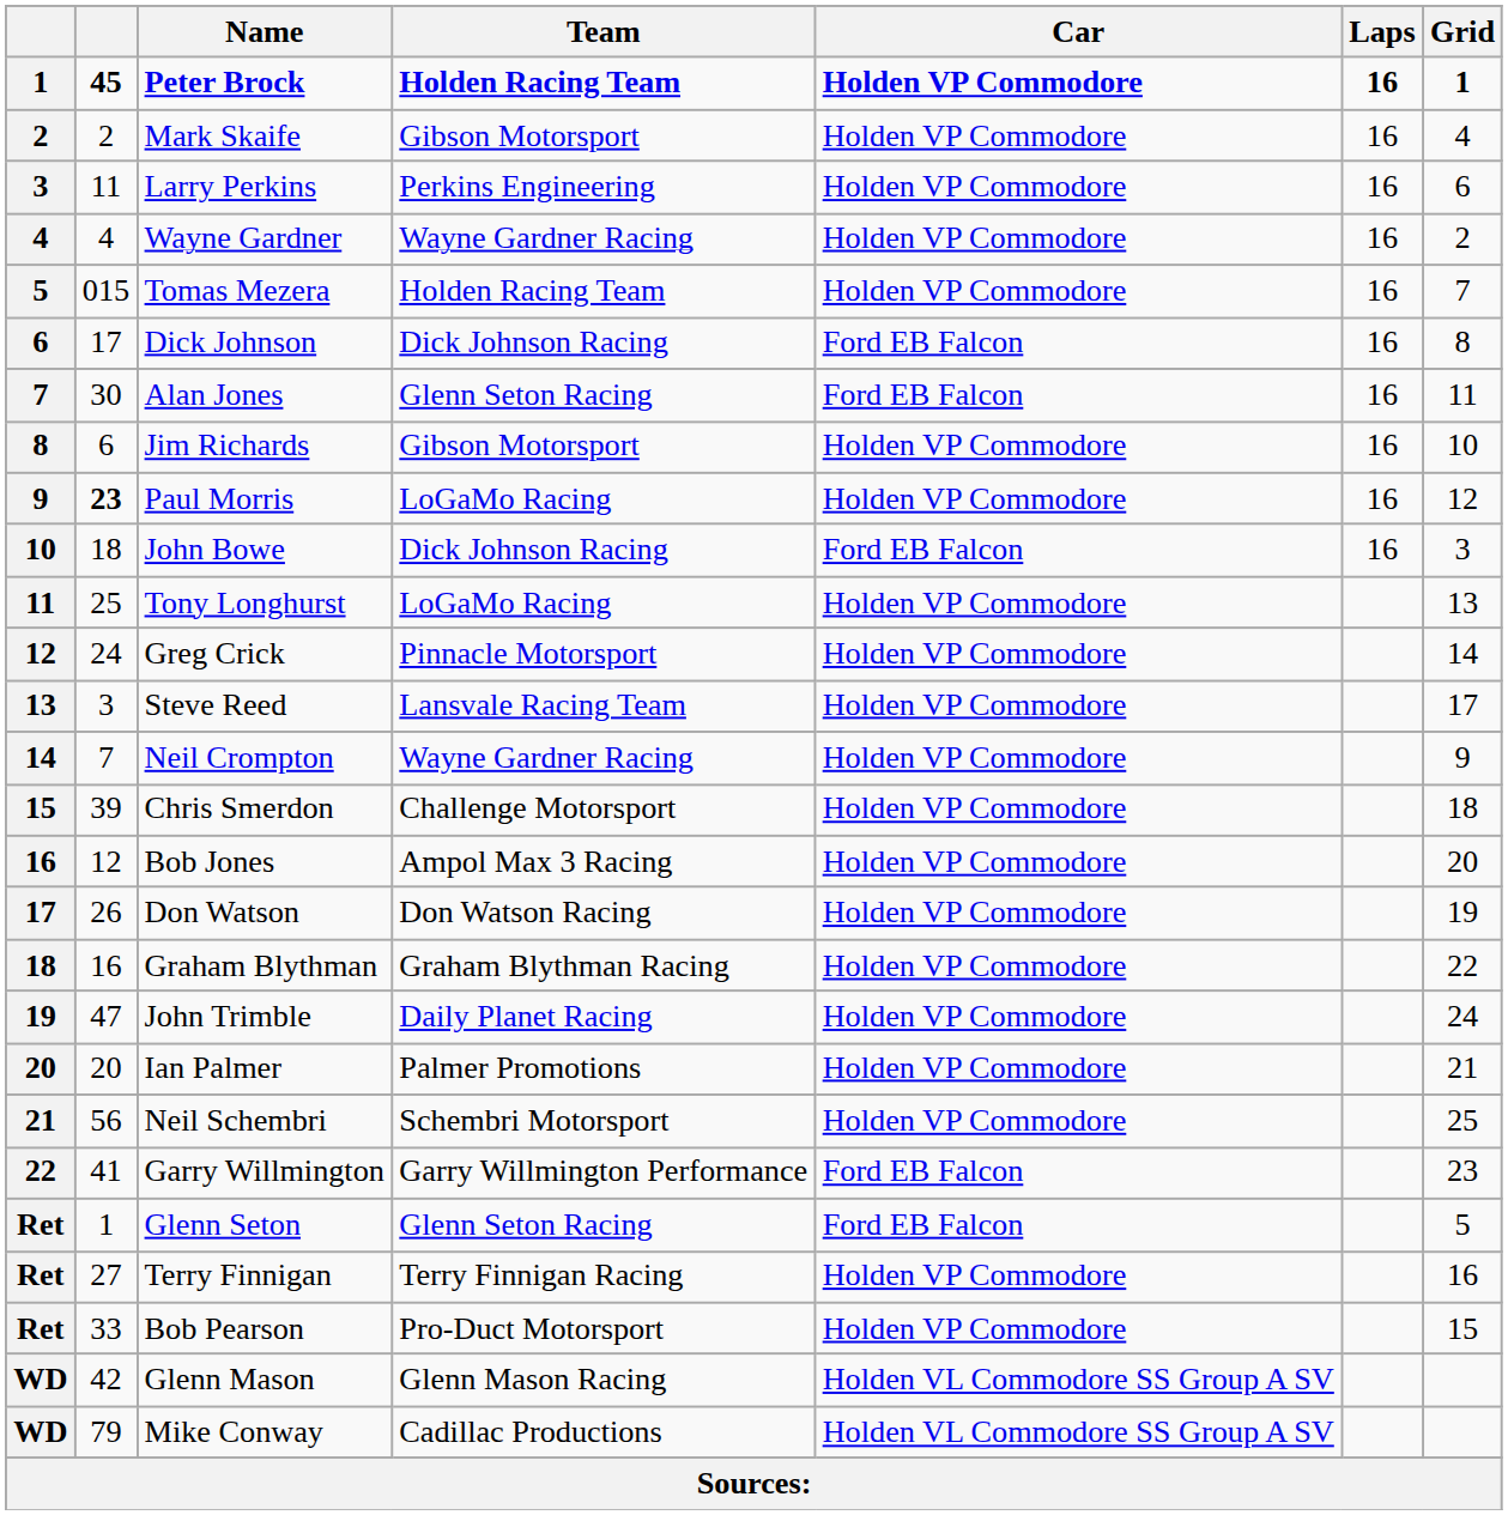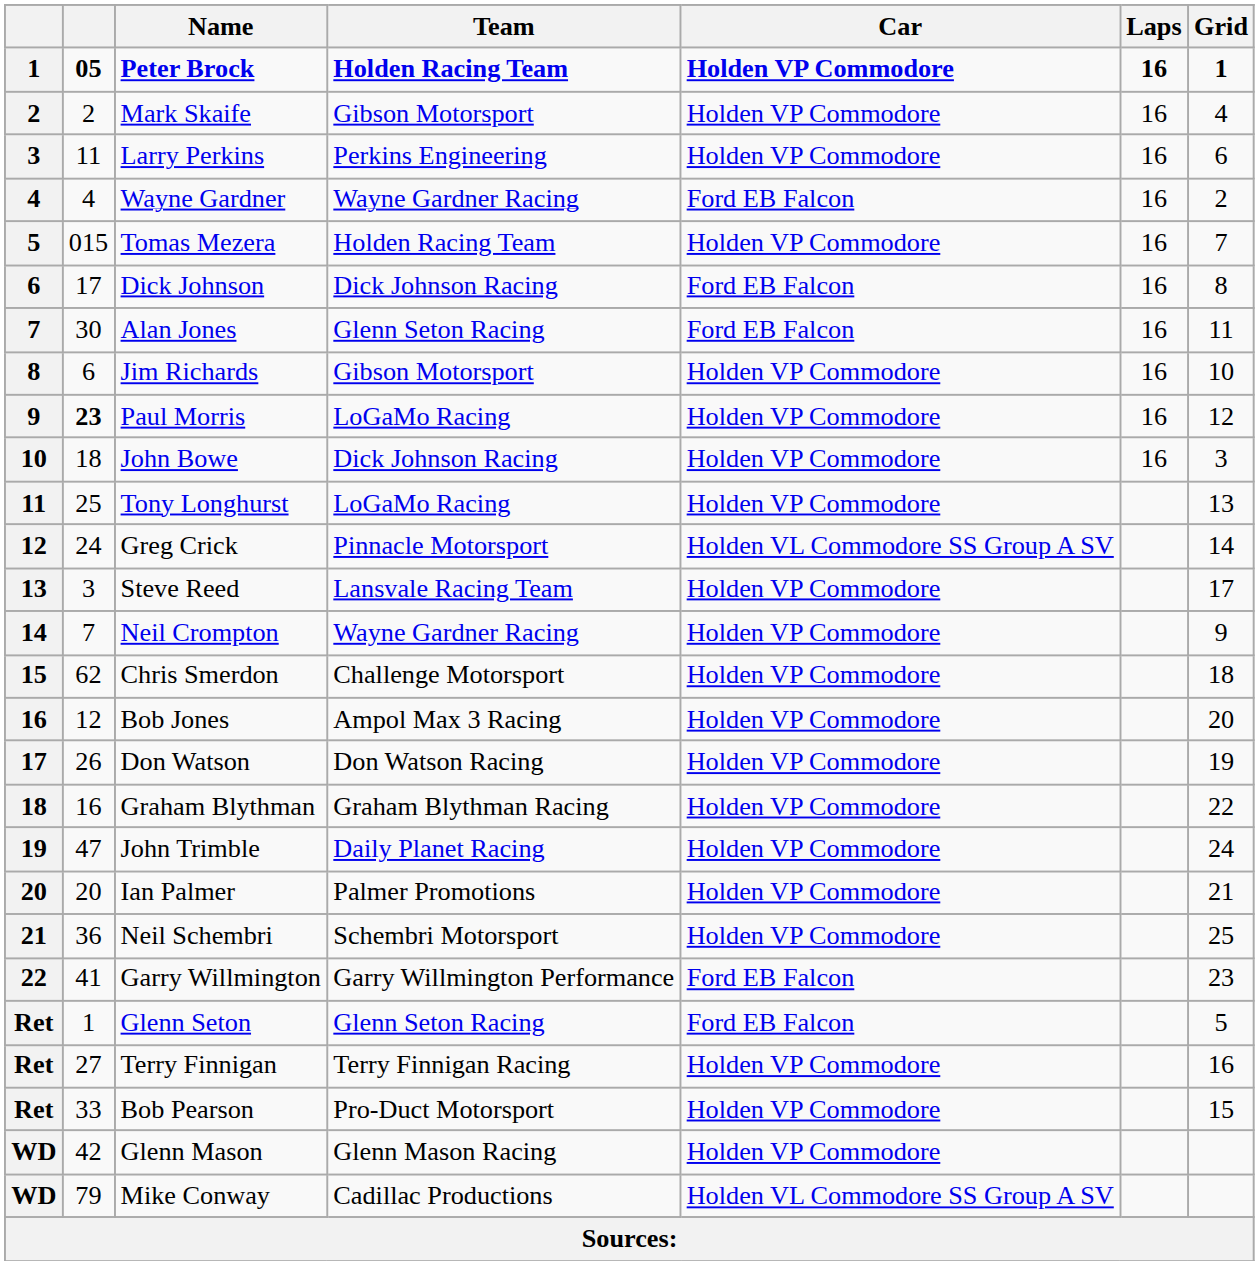Peter Brock | column 2: 45 -> 05
Wayne Gardner | Car: Holden VP Commodore -> Ford EB Falcon
John Bowe | Car: Ford EB Falcon -> Holden VP Commodore
Greg Crick | Car: Holden VP Commodore -> Holden VL Commodore SS Group A SV
Chris Smerdon | column 2: 39 -> 62
Neil Schembri | column 2: 56 -> 36
Glenn Mason | Car: Holden VL Commodore SS Group A SV -> Holden VP Commodore
